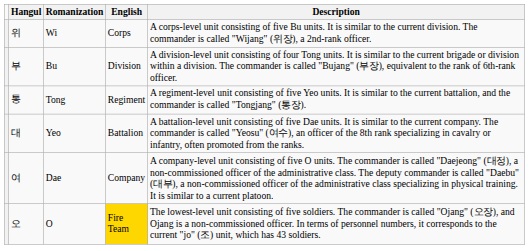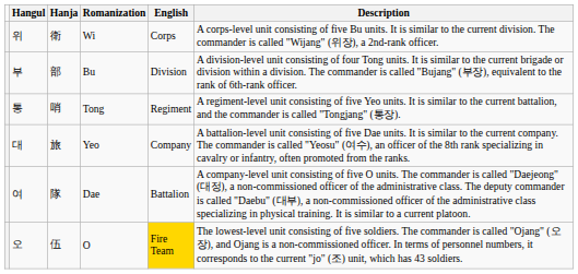+ column: Hanja | 衛 | 部 | 哨 | 旅 | 隊 | 伍
Yeo | English: Battalion -> Company
Dae | English: Company -> Battalion
